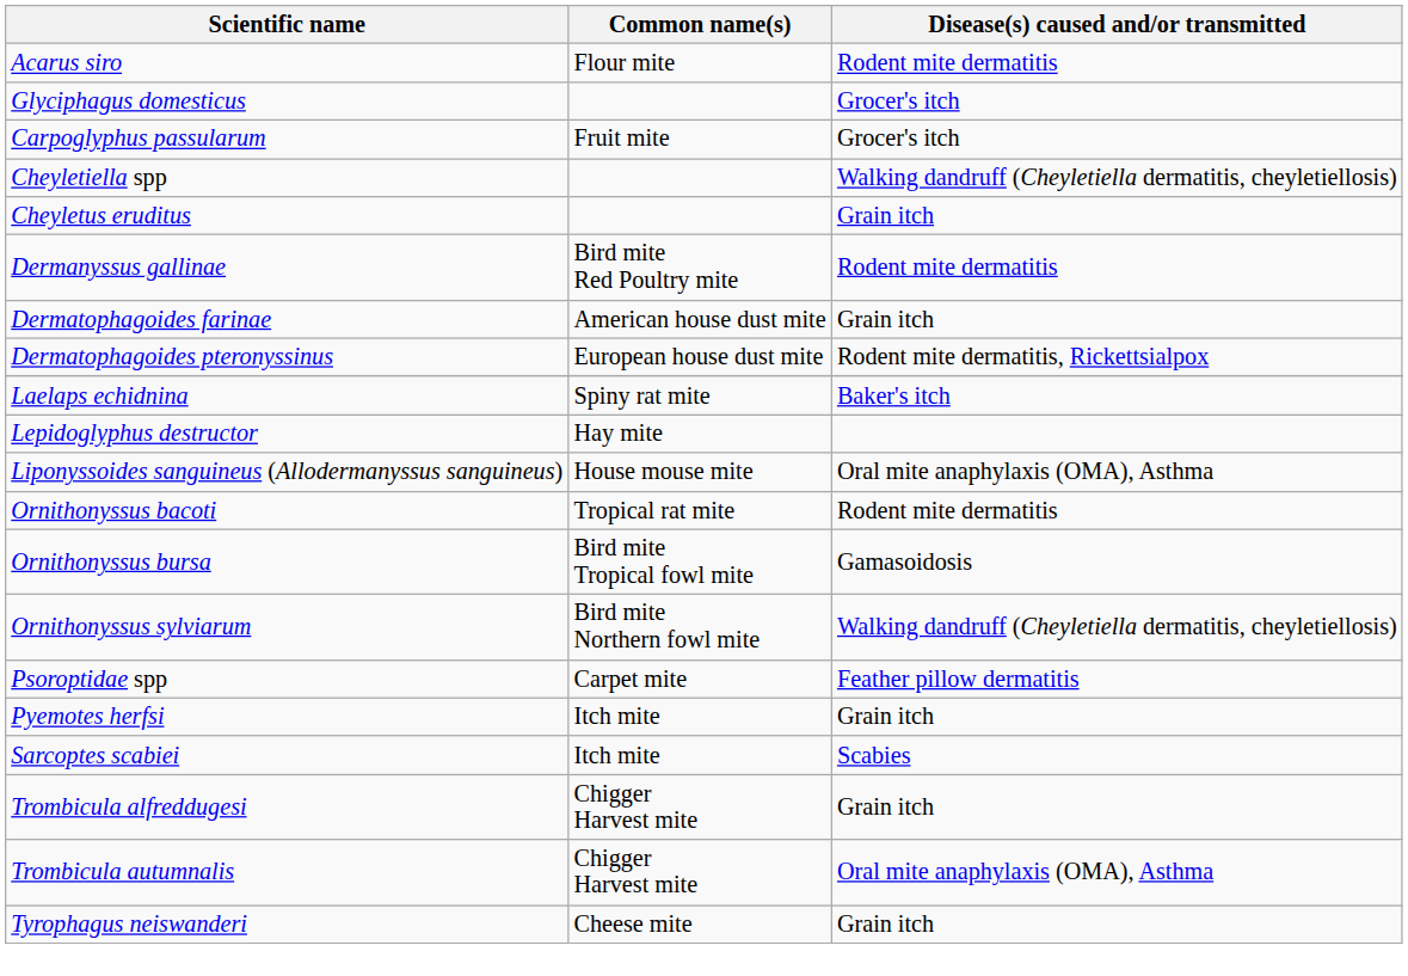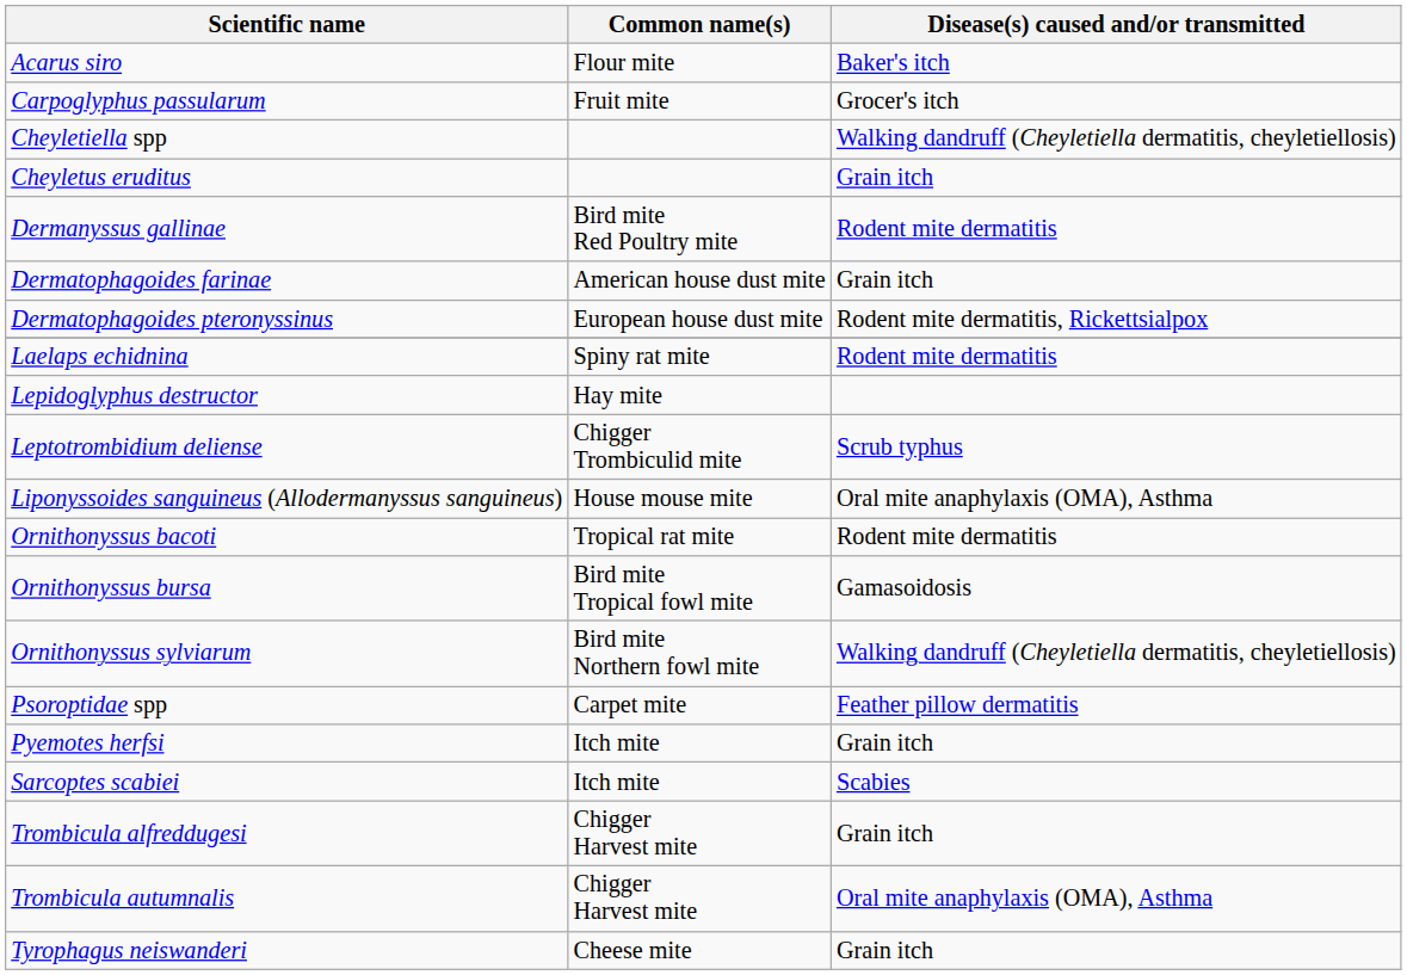Acarus siro | Disease(s) caused and/or transmitted: Rodent mite dermatitis -> Baker's itch
- row: Glyciphagus domesticus | Grocer's itch
Laelaps echidnina | Disease(s) caused and/or transmitted: Baker's itch -> Rodent mite dermatitis
+ row: Leptotrombidium deliense | Chigger Trombiculid mite | Scrub typhus
